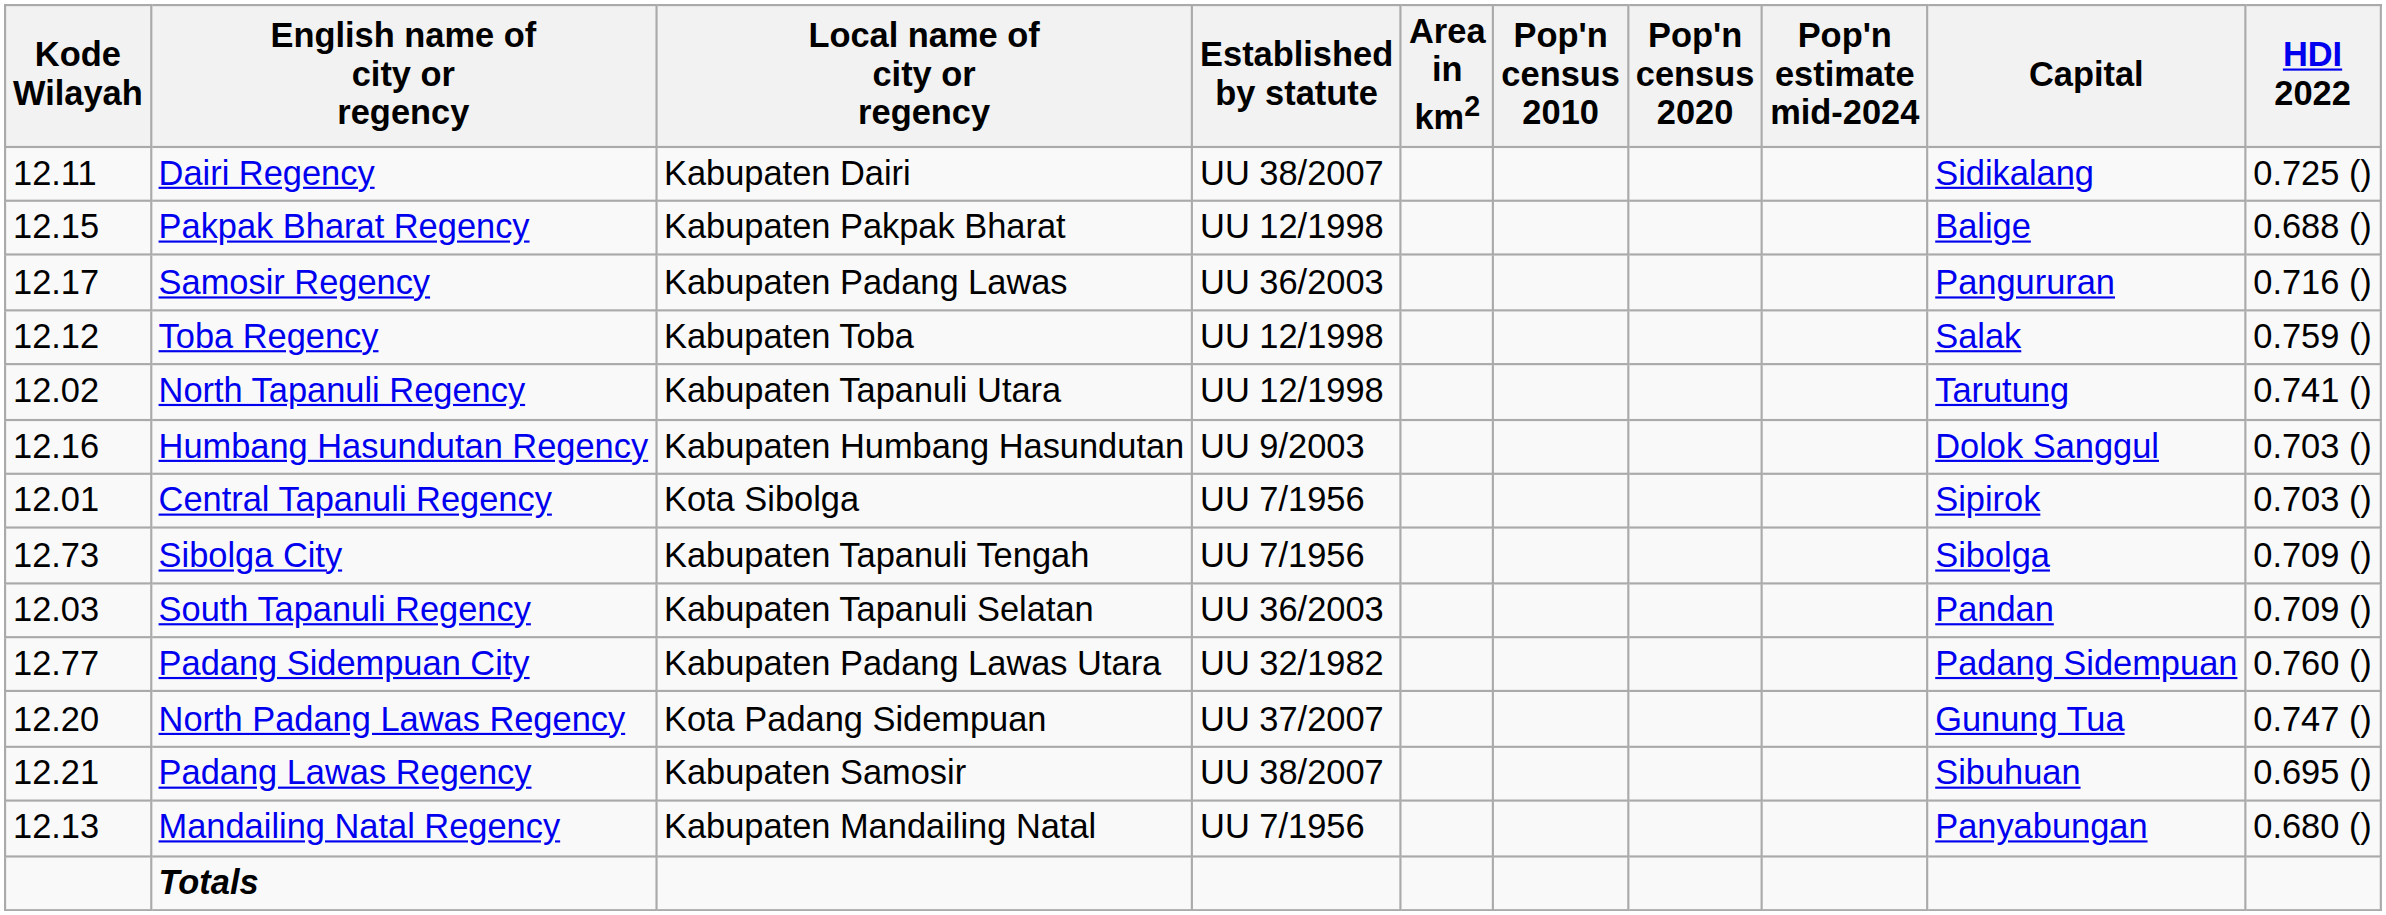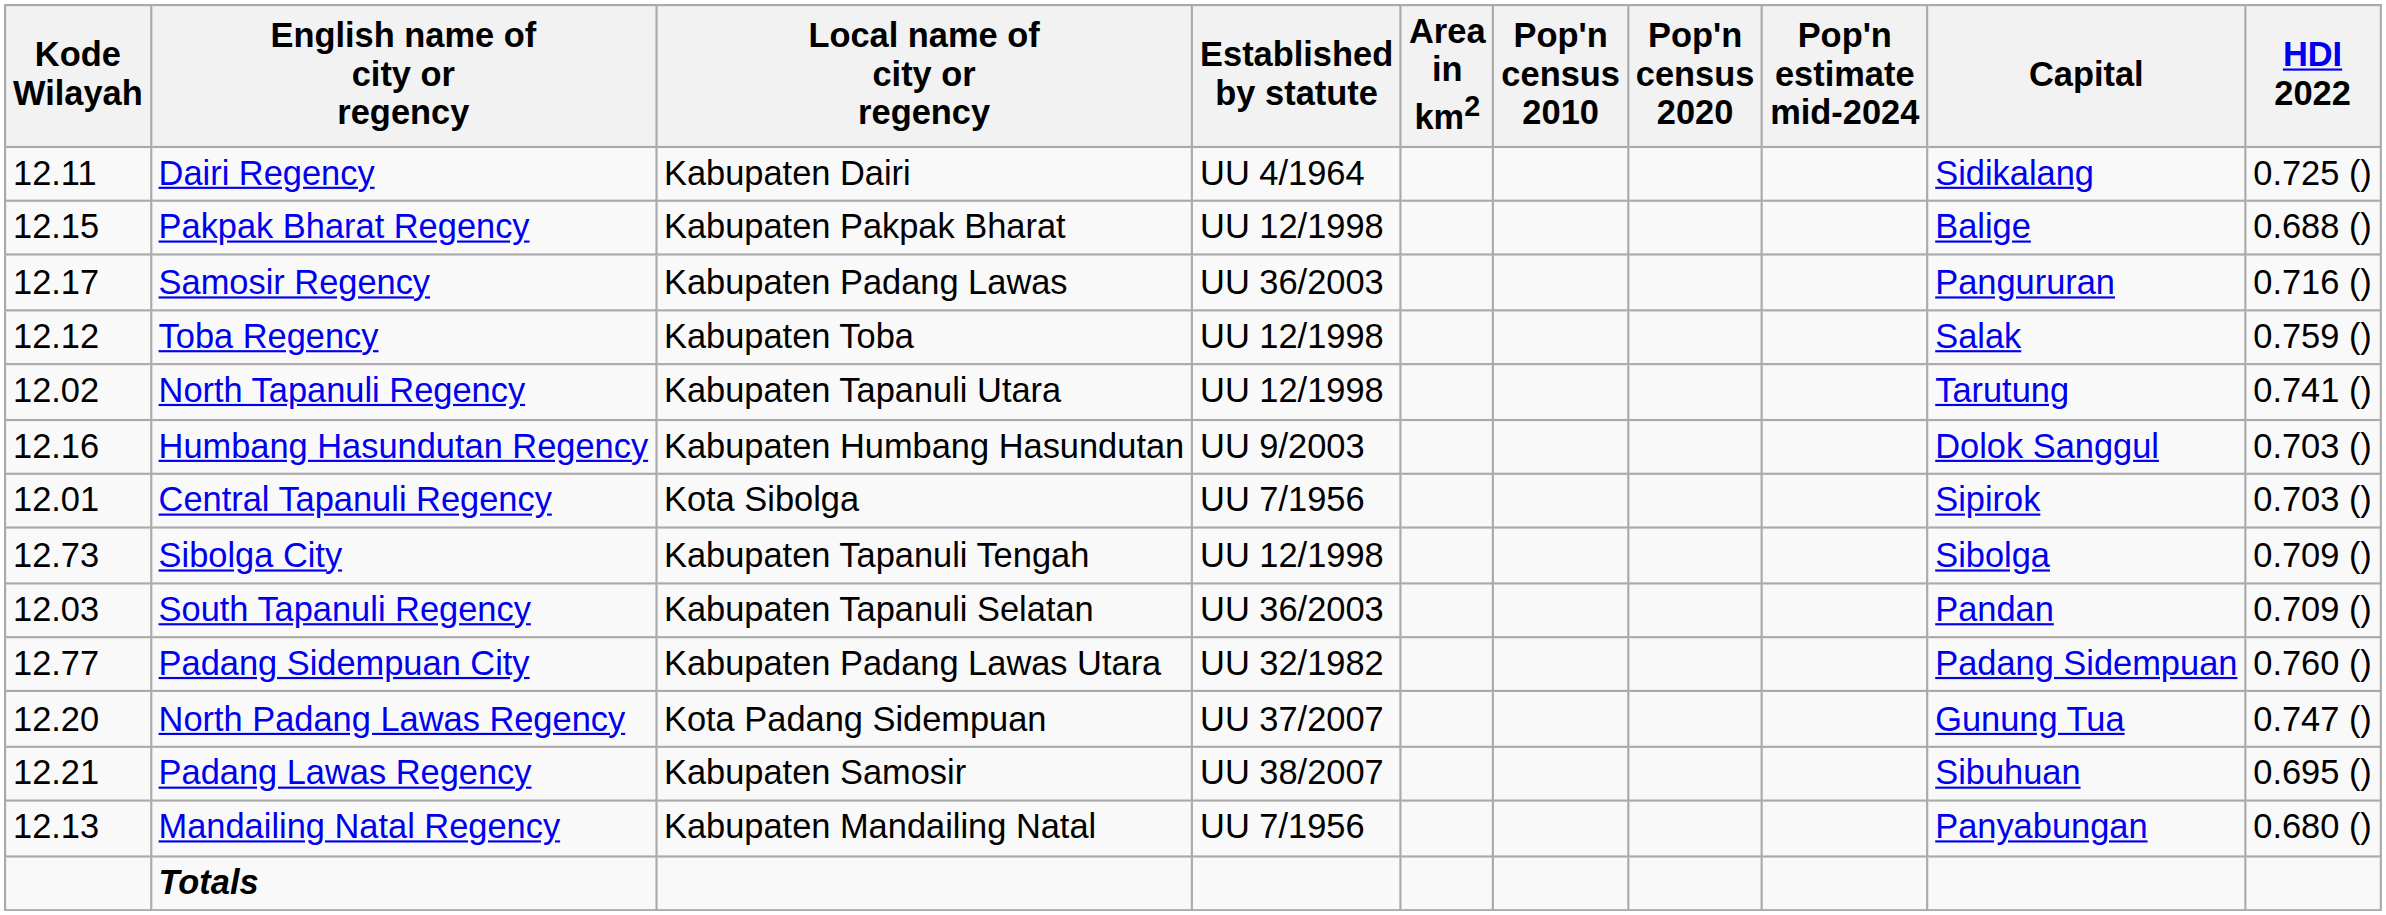Dairi Regency | Established by statute: UU 38/2007 -> UU 4/1964
Sibolga City | Established by statute: UU 7/1956 -> UU 12/1998
